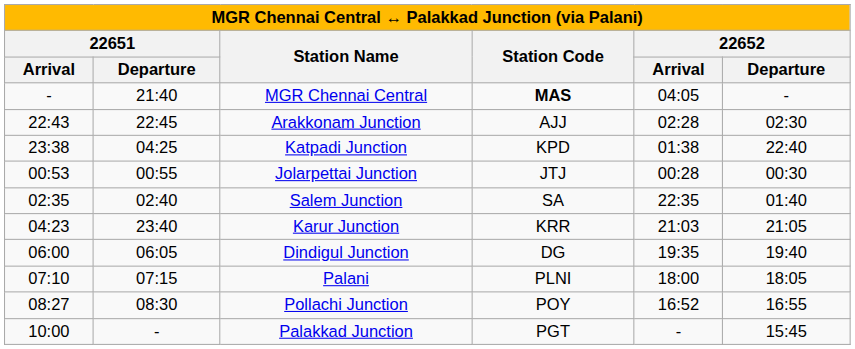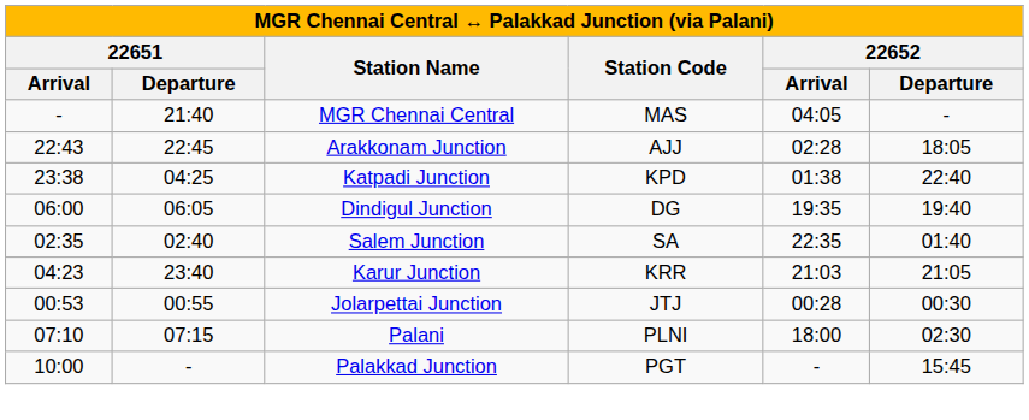MGR Chennai Central | column 4: bold -> normal
Arakkonam Junction | column 6: 02:30 -> 18:05
rows swapped: Jolarpettai Junction <-> Dindigul Junction
Palani | column 6: 18:05 -> 02:30
- row: 08:27 | 08:30 | Pollachi Junction | POY | 16:52 | 16:55
